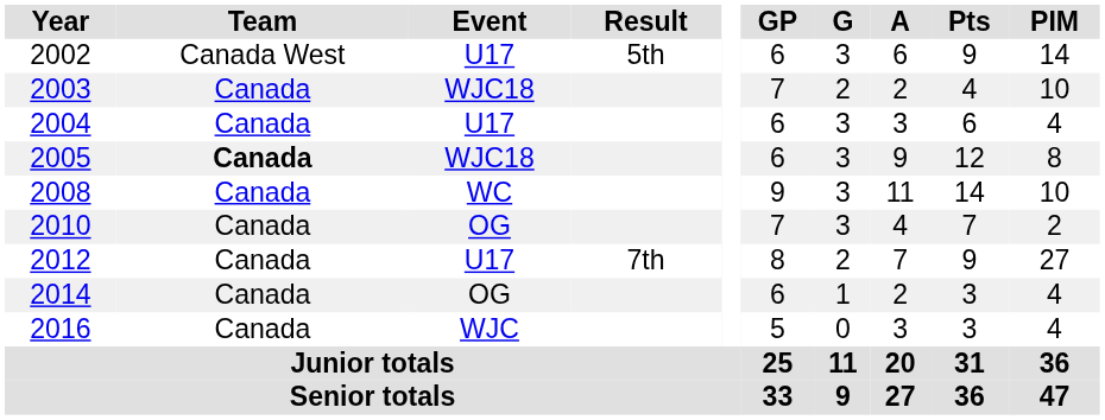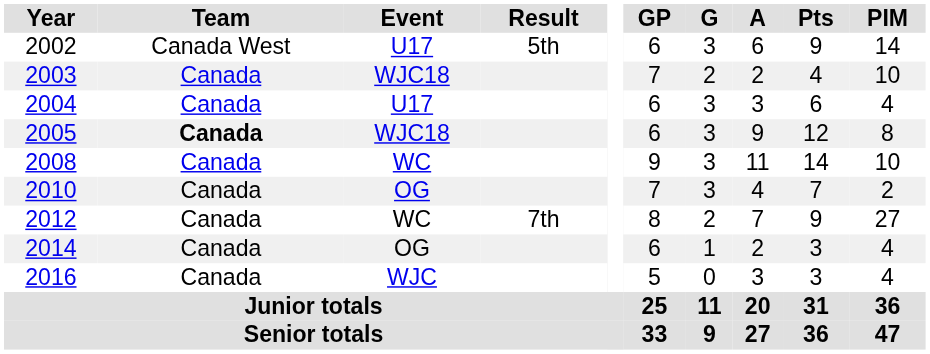2012 | Event: U17 -> WC
